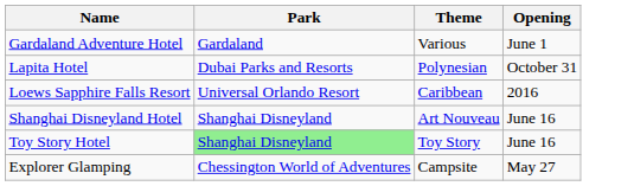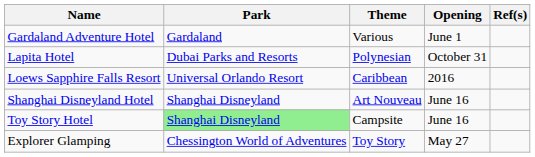+ column: Ref(s)
Toy Story Hotel | Theme: Toy Story -> Campsite
Explorer Glamping | Theme: Campsite -> Toy Story
